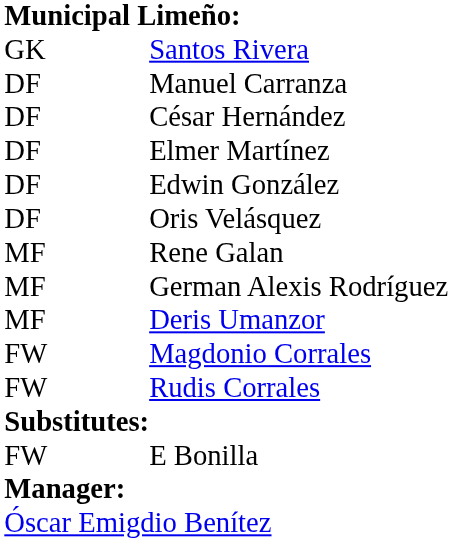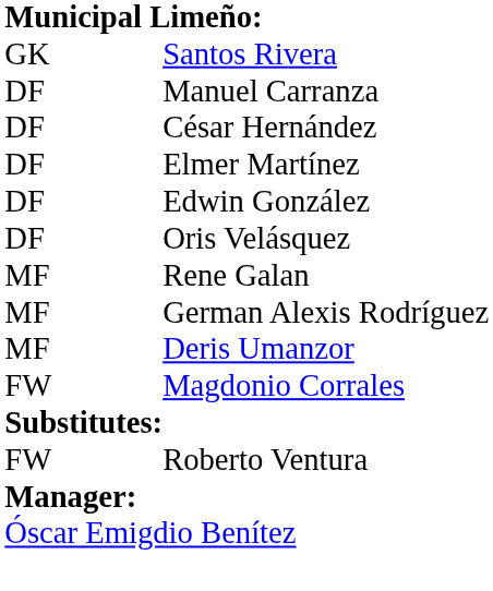- row: FW | Rudis Corrales
- row: FW | E Bonilla
+ row: FW | Roberto Ventura
